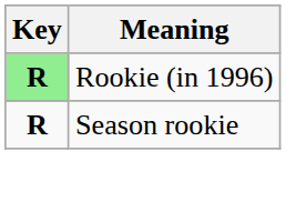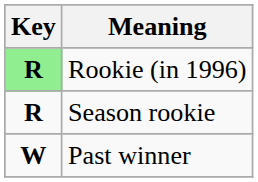+ row: W | Past winner
